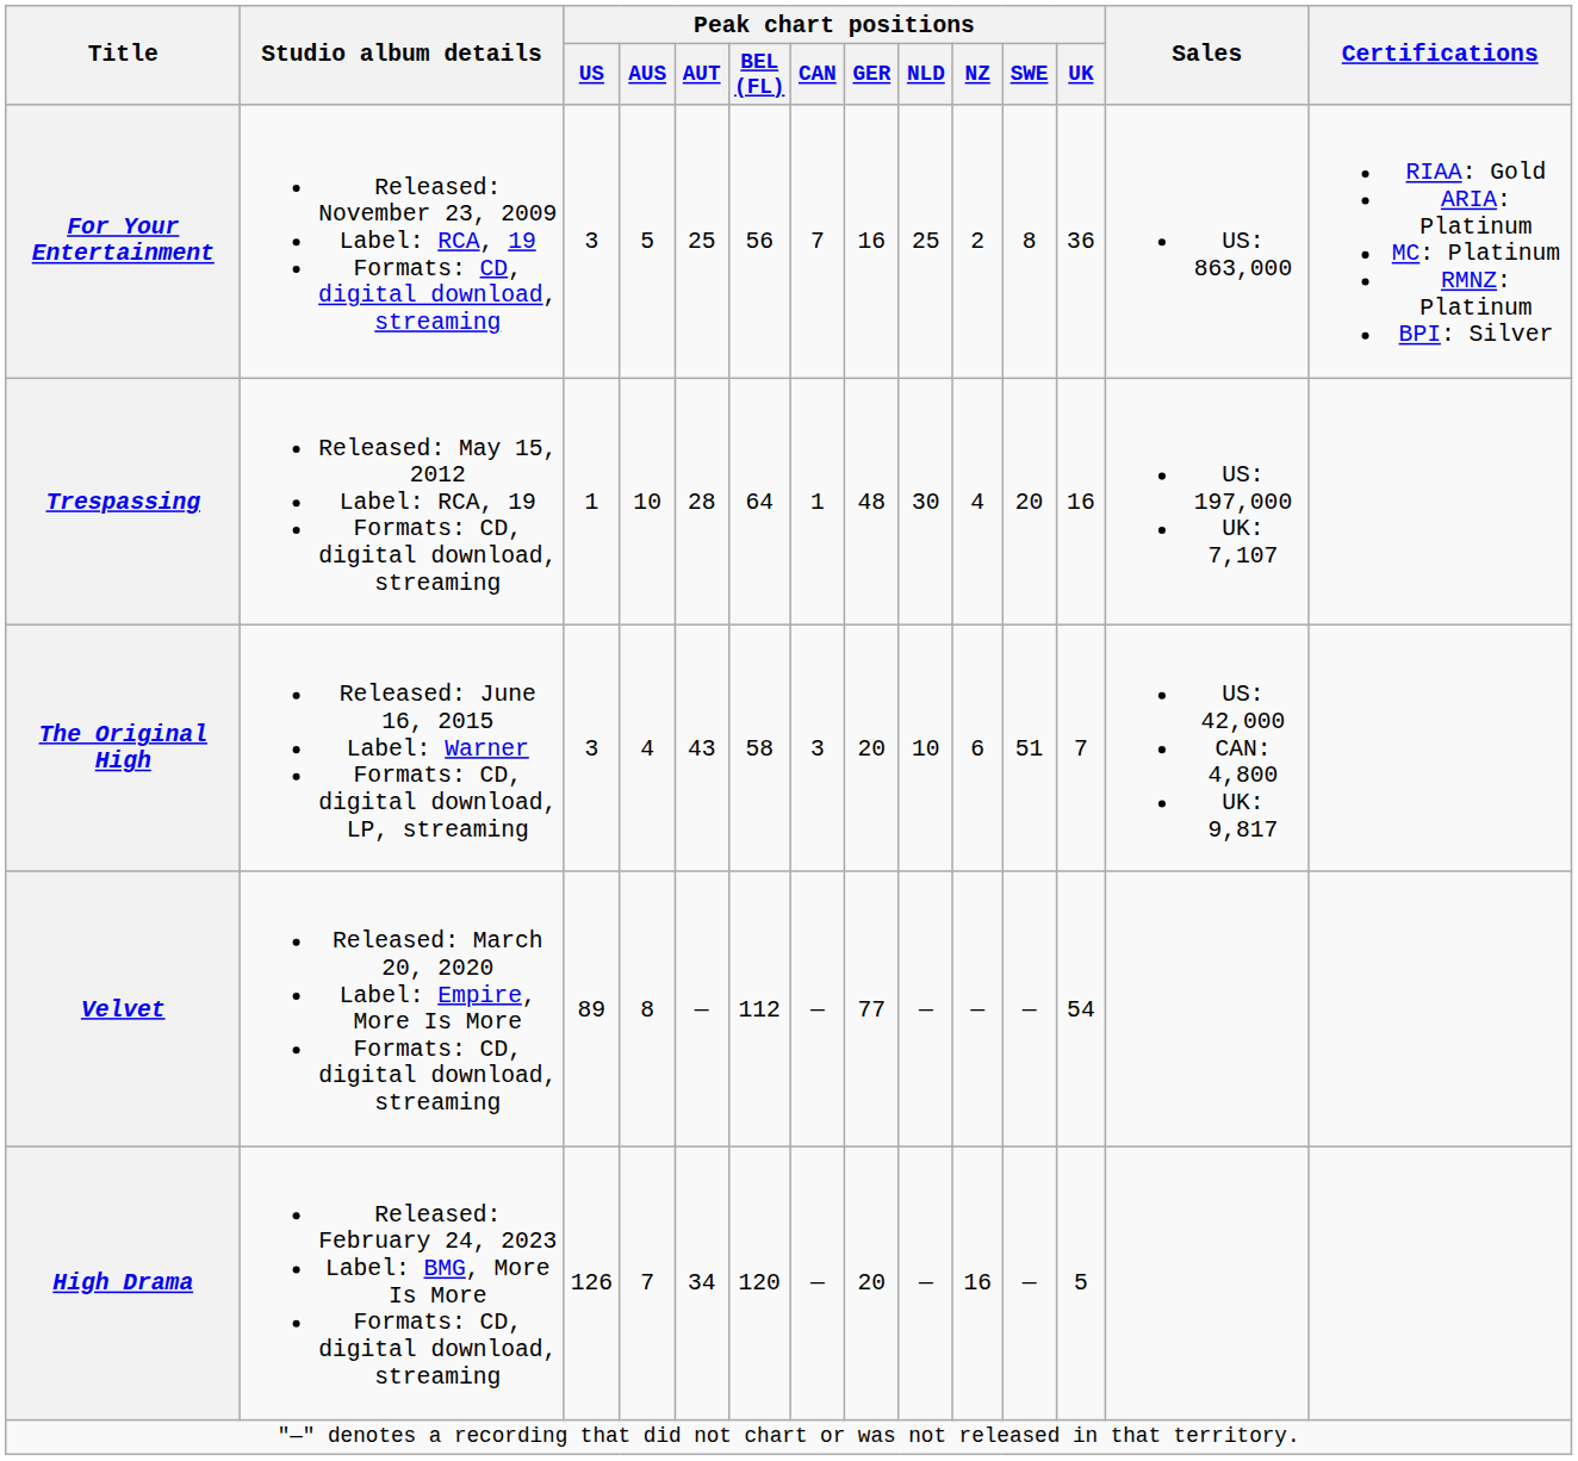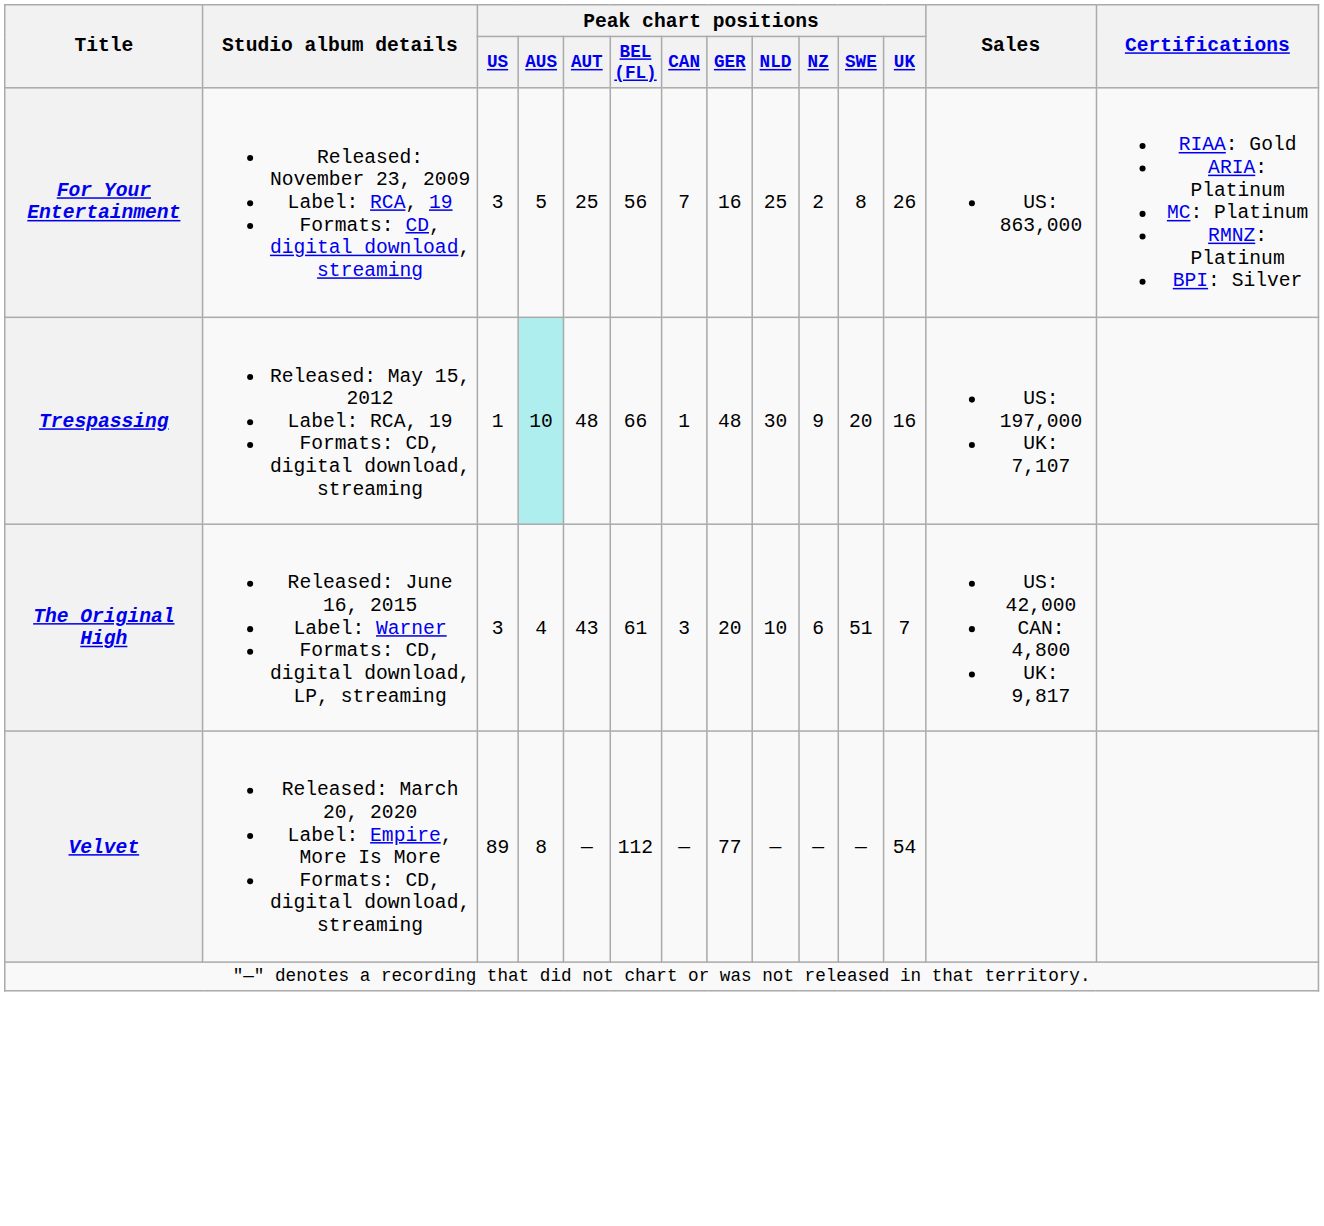For Your Entertainment | Peak chart positions / UK: 36 -> 26
Trespassing | Peak chart positions / AUS: no background -> paleturquoise background
Trespassing | Peak chart positions / AUT: 28 -> 48
Trespassing | Peak chart positions / BEL (FL): 64 -> 66
Trespassing | Peak chart positions / NZ: 4 -> 9
The Original High | Peak chart positions / BEL (FL): 58 -> 61
- row: High Drama | Released: February 24, 2023 Label: BMG, More Is More Formats: CD, digital download, streaming | 126 | 7 | 34 | 120 | — | 20 | — | 16 | — | 5
